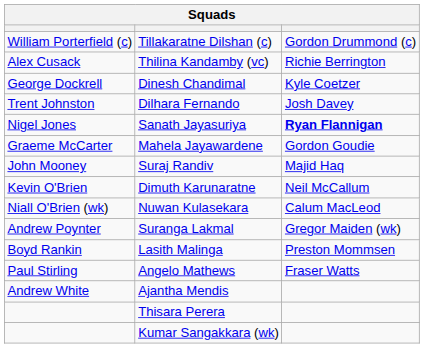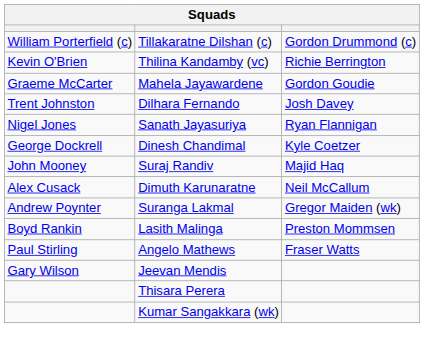Thilina Kandamby (vc) | column 1: Alex Cusack -> Kevin O'Brien
rows swapped: Dinesh Chandimal <-> Mahela Jayawardene
Sanath Jayasuriya | column 3: bold -> normal
Dimuth Karunaratne | column 1: Kevin O'Brien -> Alex Cusack
- row: Niall O'Brien (wk) | Nuwan Kulasekara | Calum MacLeod
- row: Andrew White | Ajantha Mendis
+ row: Gary Wilson | Jeevan Mendis
